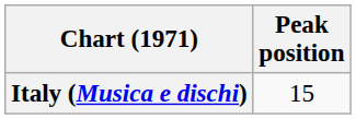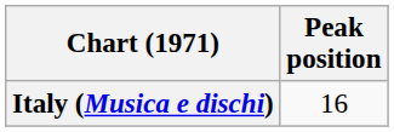Italy (Musica e dischi) | Peak position: 15 -> 16
